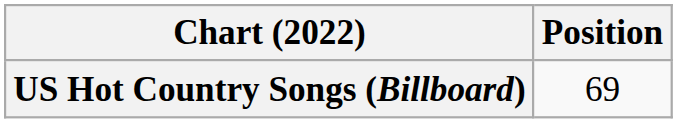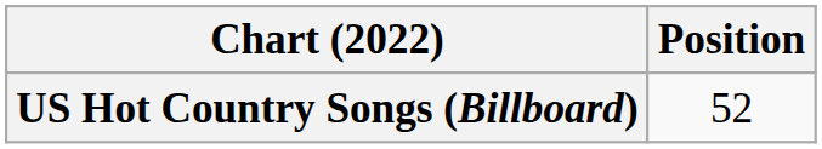US Hot Country Songs (Billboard) | Position: 69 -> 52
